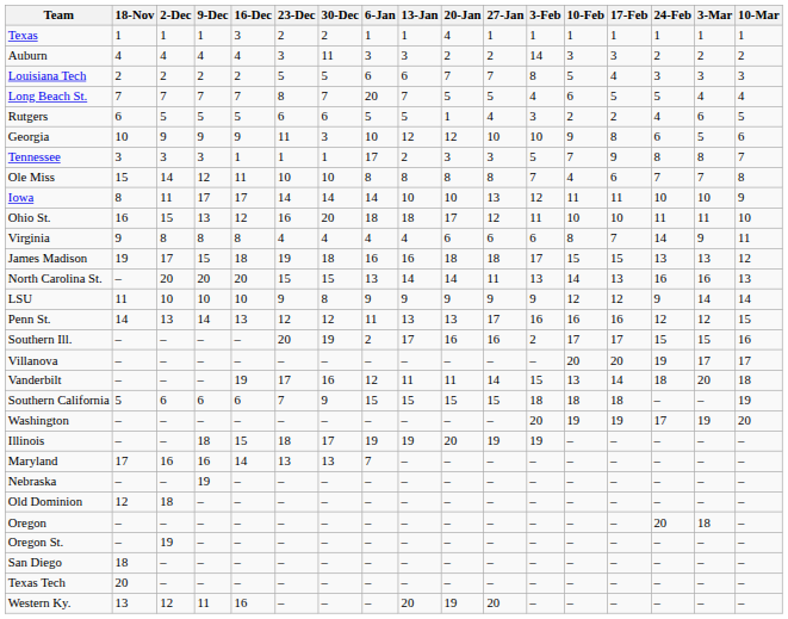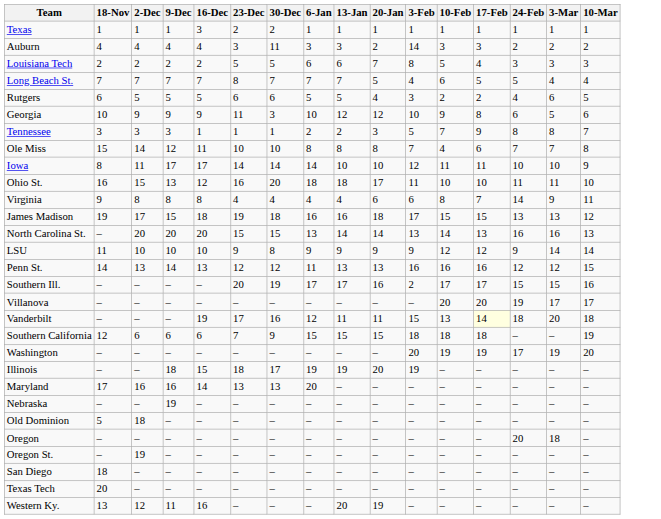- column: 27-Jan | 1 | 2 | 7 | 5 | 4 | 10 | 3 | 8 | 13 | 12 | 6 | 18 | 11 | 9 | 17 | 16 | – | 14 | 15 | – | 19 | – | – | – | – | – | – | – | 20
Texas | 20-Jan: 4 -> 1
Long Beach St. | 6-Jan: 20 -> 7
Rutgers | 20-Jan: 1 -> 4
Tennessee | 6-Jan: 17 -> 2
Southern Ill. | 6-Jan: 2 -> 17
Vanderbilt | 17-Feb: no background -> lightyellow background
Southern California | 18-Nov: 5 -> 12
Maryland | 6-Jan: 7 -> 20
Old Dominion | 18-Nov: 12 -> 5
